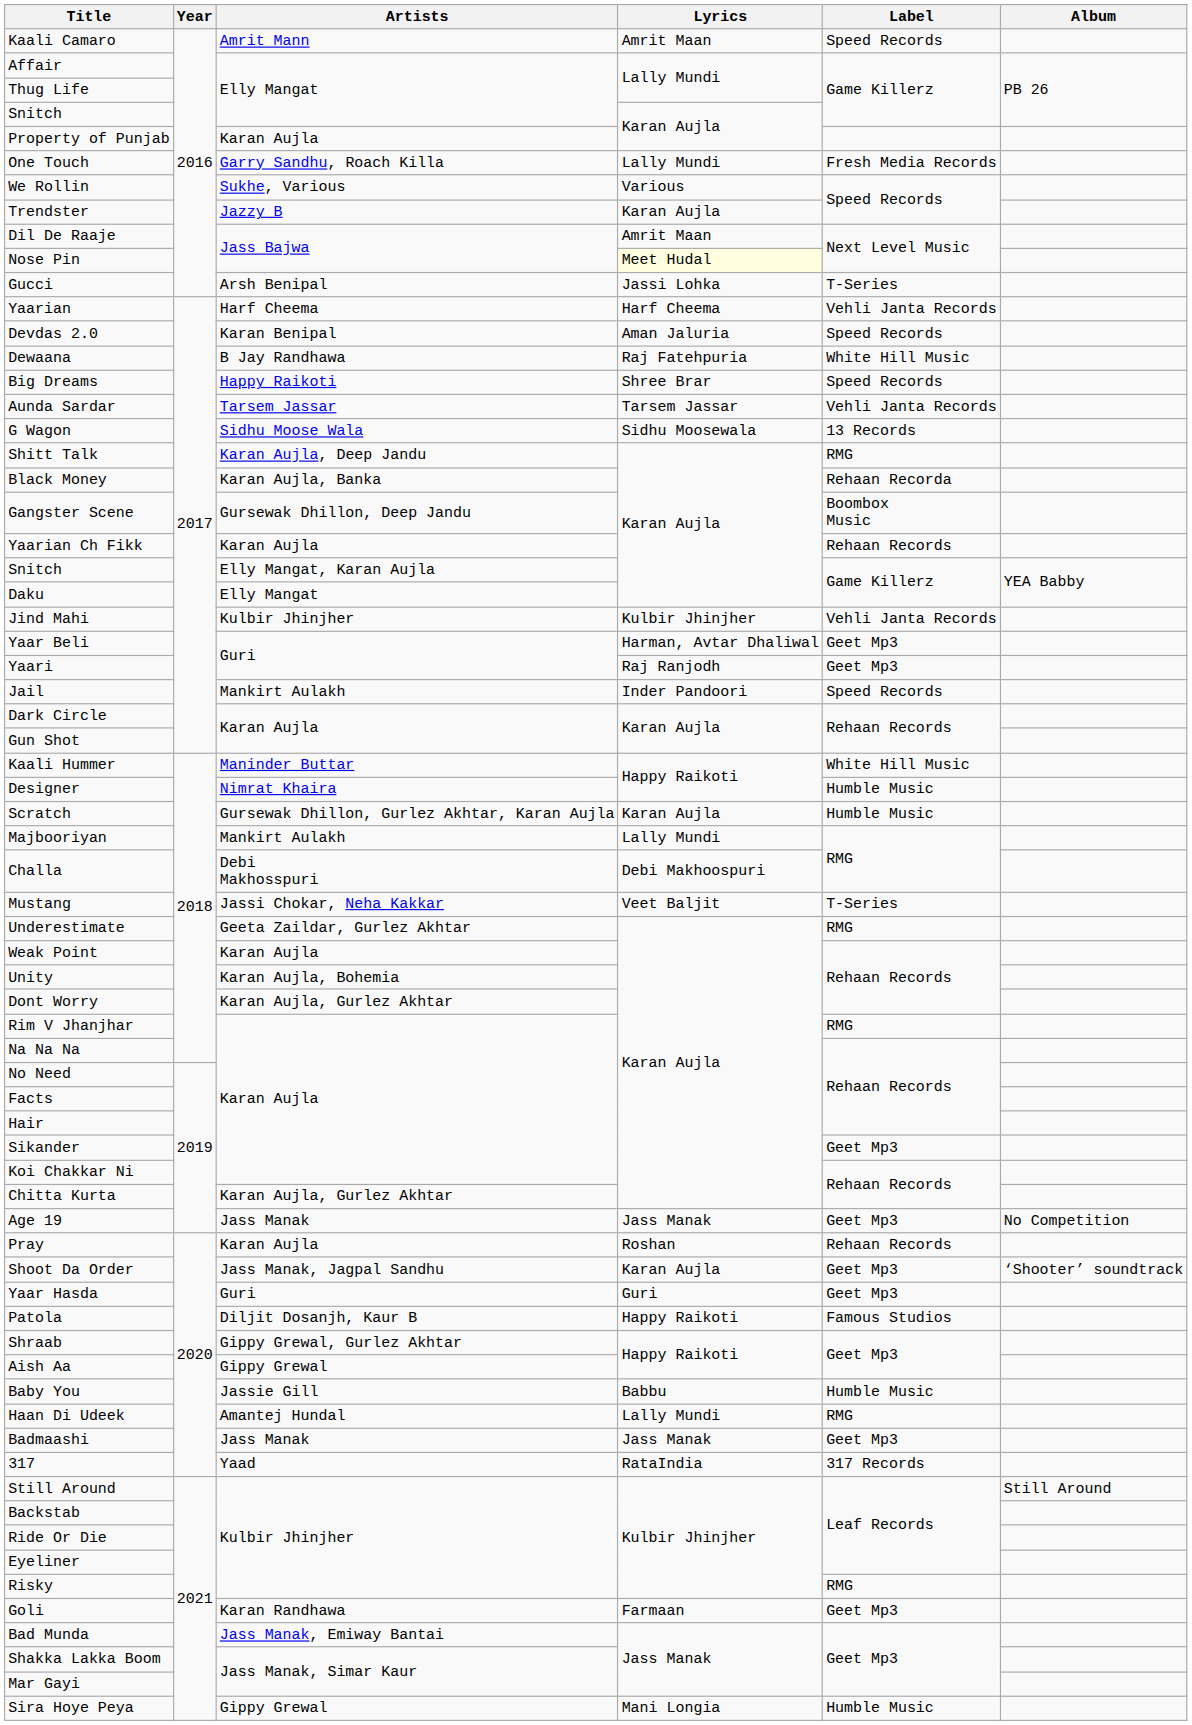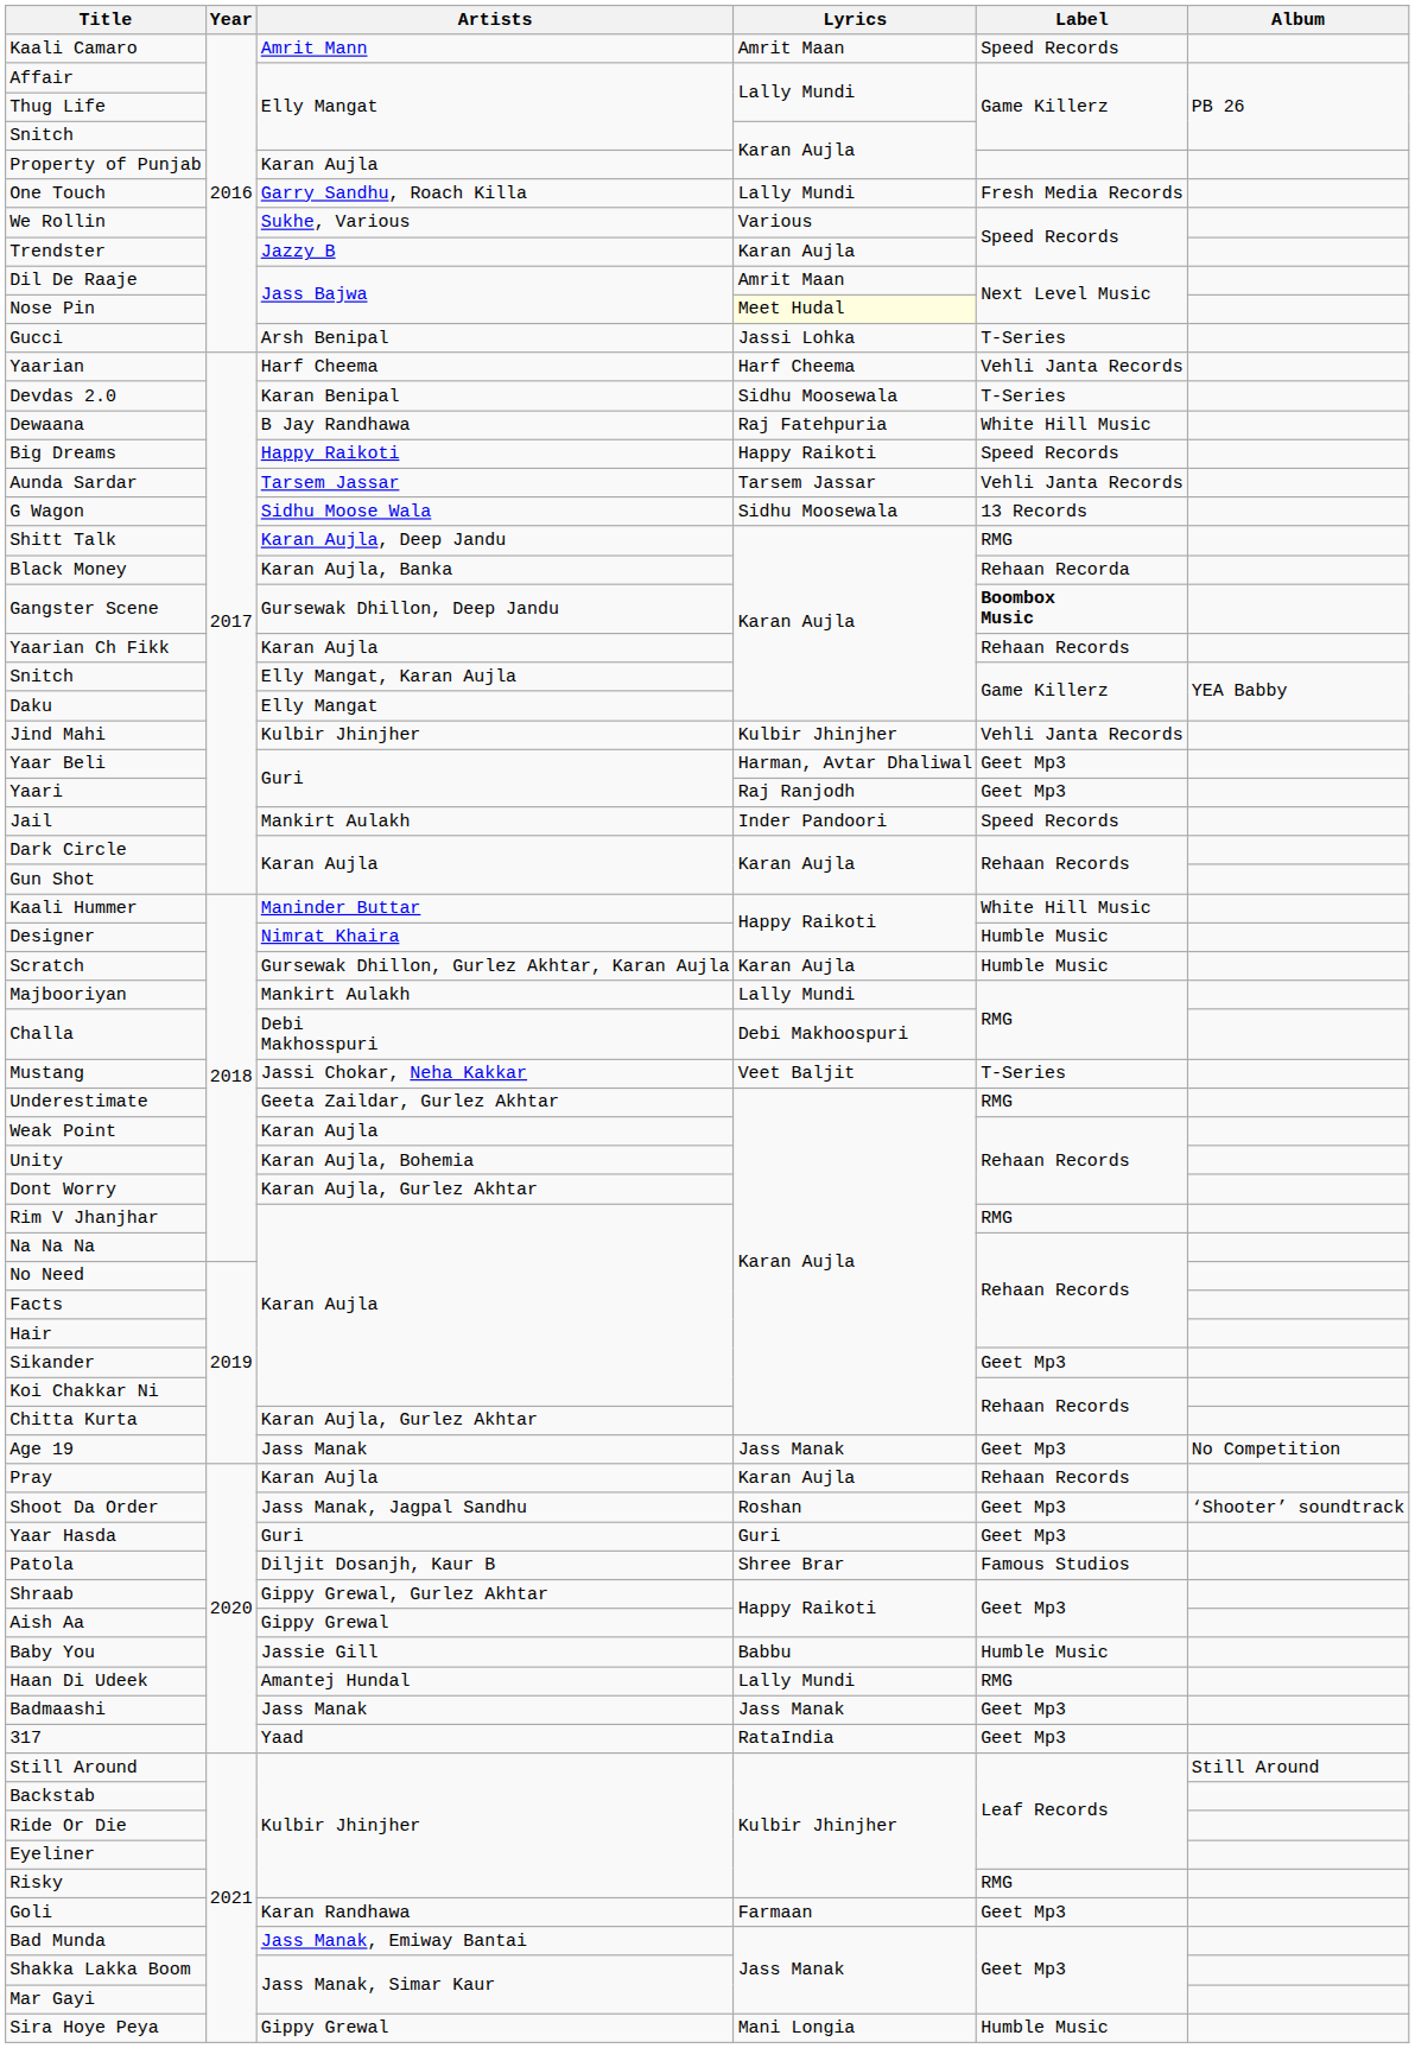Devdas 2.0 | Lyrics: Aman Jaluria -> Sidhu Moosewala
Devdas 2.0 | Label: Speed Records -> T-Series
Big Dreams | Lyrics: Shree Brar -> Happy Raikoti
Gangster Scene | Label: normal -> bold
Pray | Lyrics: Roshan -> Karan Aujla
Shoot Da Order | Lyrics: Karan Aujla -> Roshan
Patola | Lyrics: Happy Raikoti -> Shree Brar
317 | Label: 317 Records -> Geet Mp3
